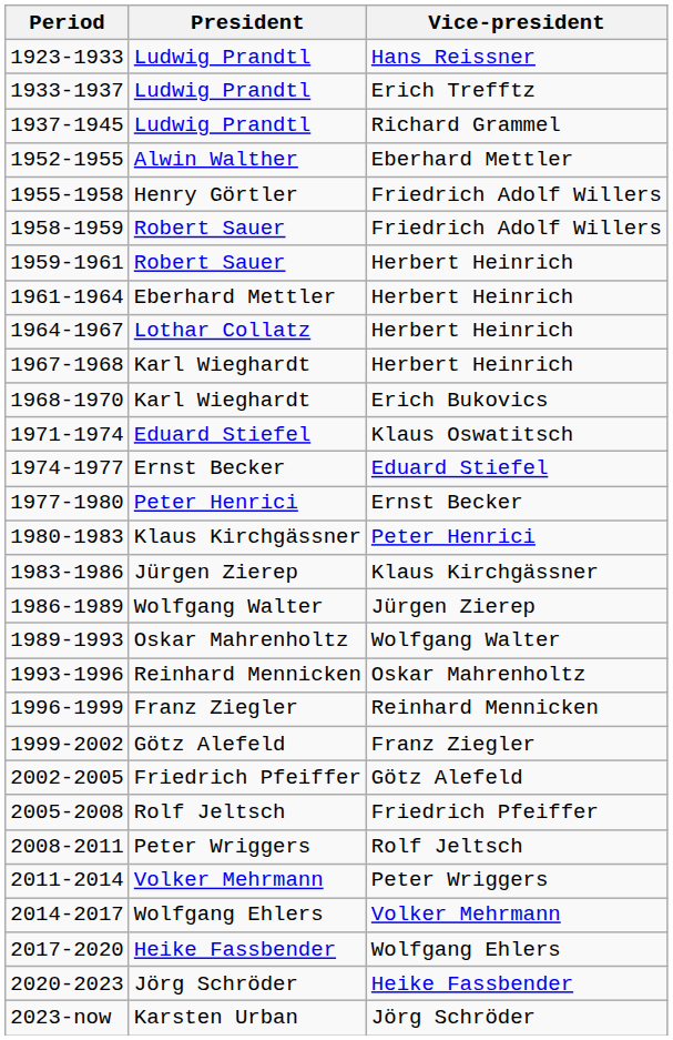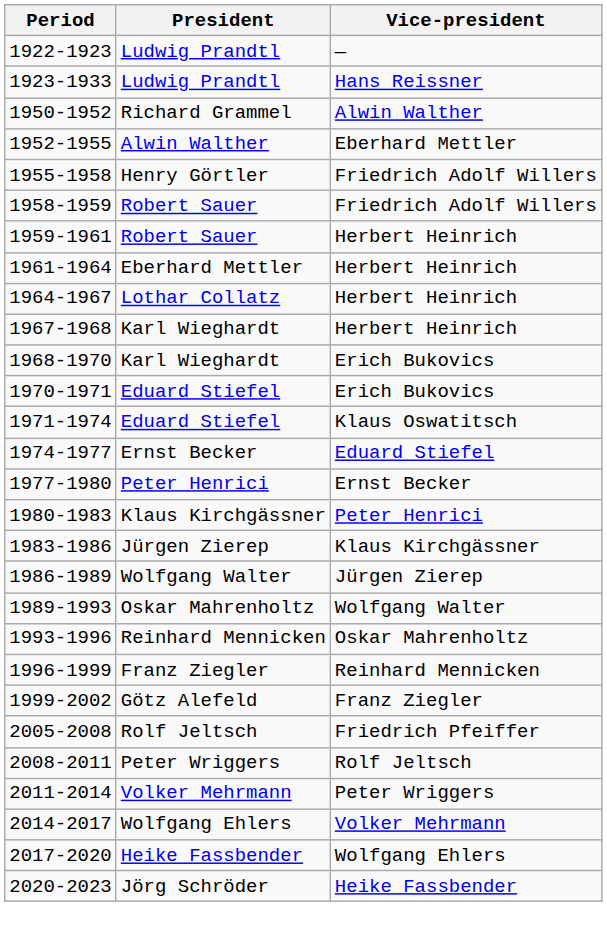+ row: 1922-1923 | Ludwig Prandtl | —
- row: 1933-1937 | Ludwig Prandtl | Erich Trefftz
- row: 1937-1945 | Ludwig Prandtl | Richard Grammel
+ row: 1950-1952 | Richard Grammel | Alwin Walther
+ row: 1970-1971 | Eduard Stiefel | Erich Bukovics
- row: 2002-2005 | Friedrich Pfeiffer | Götz Alefeld
- row: 2023-now | Karsten Urban | Jörg Schröder
